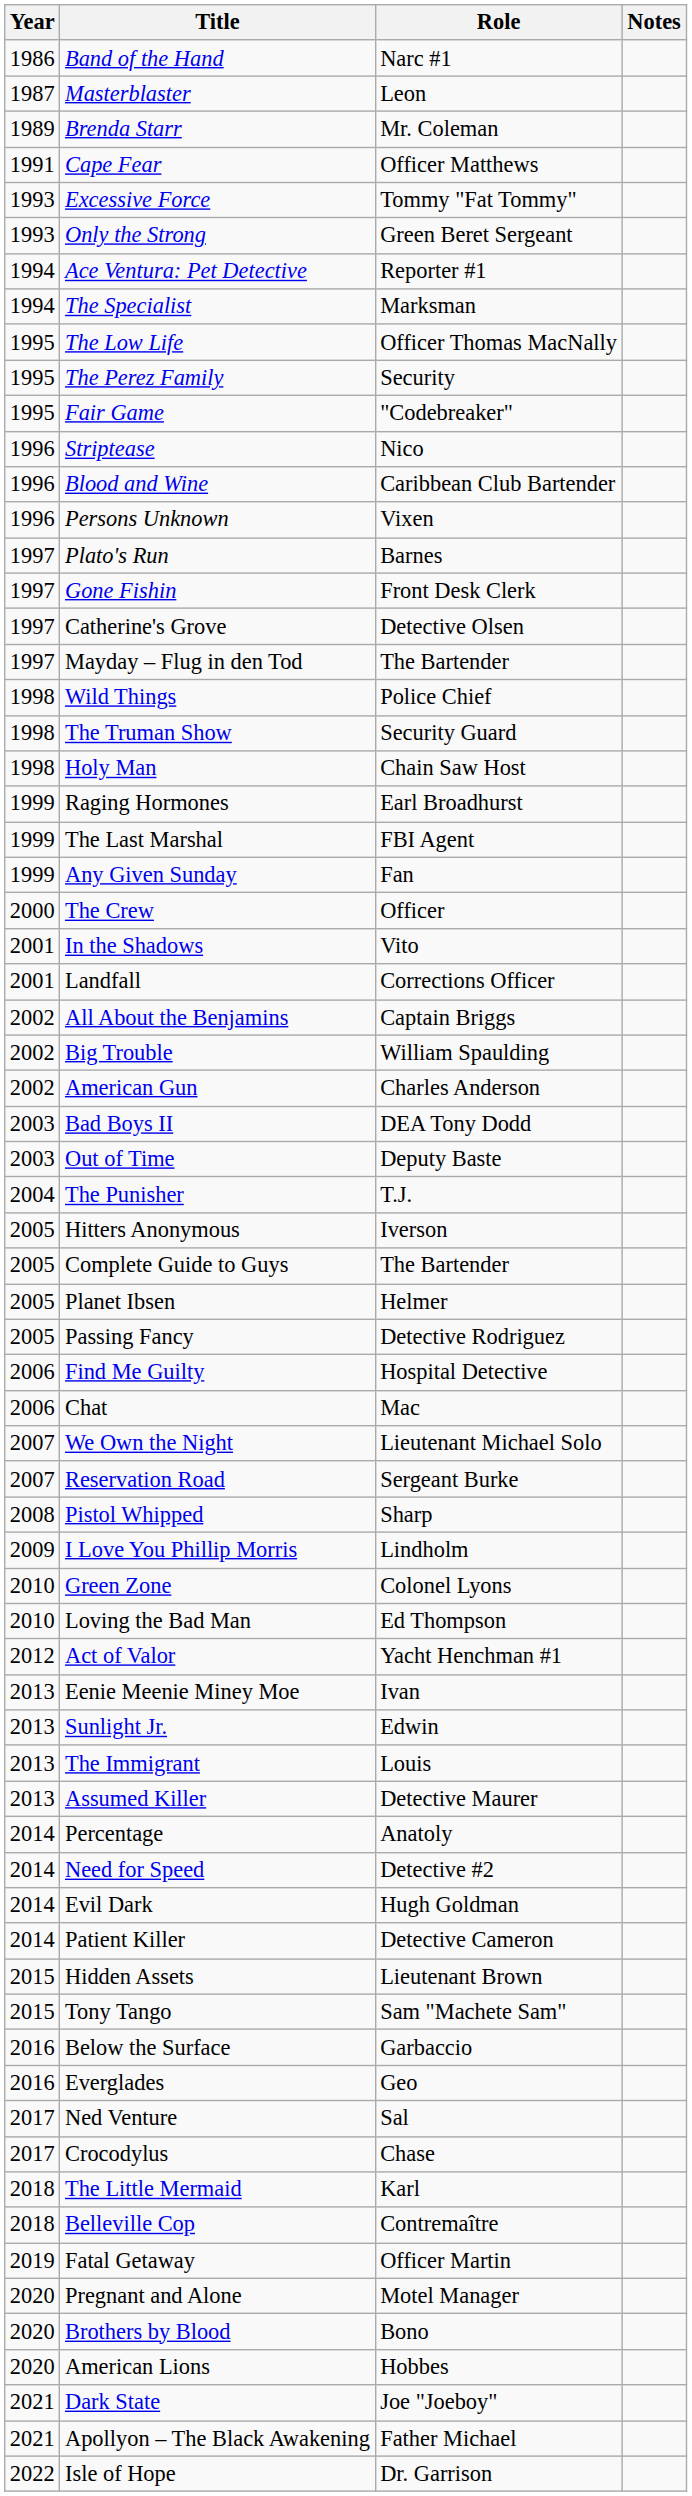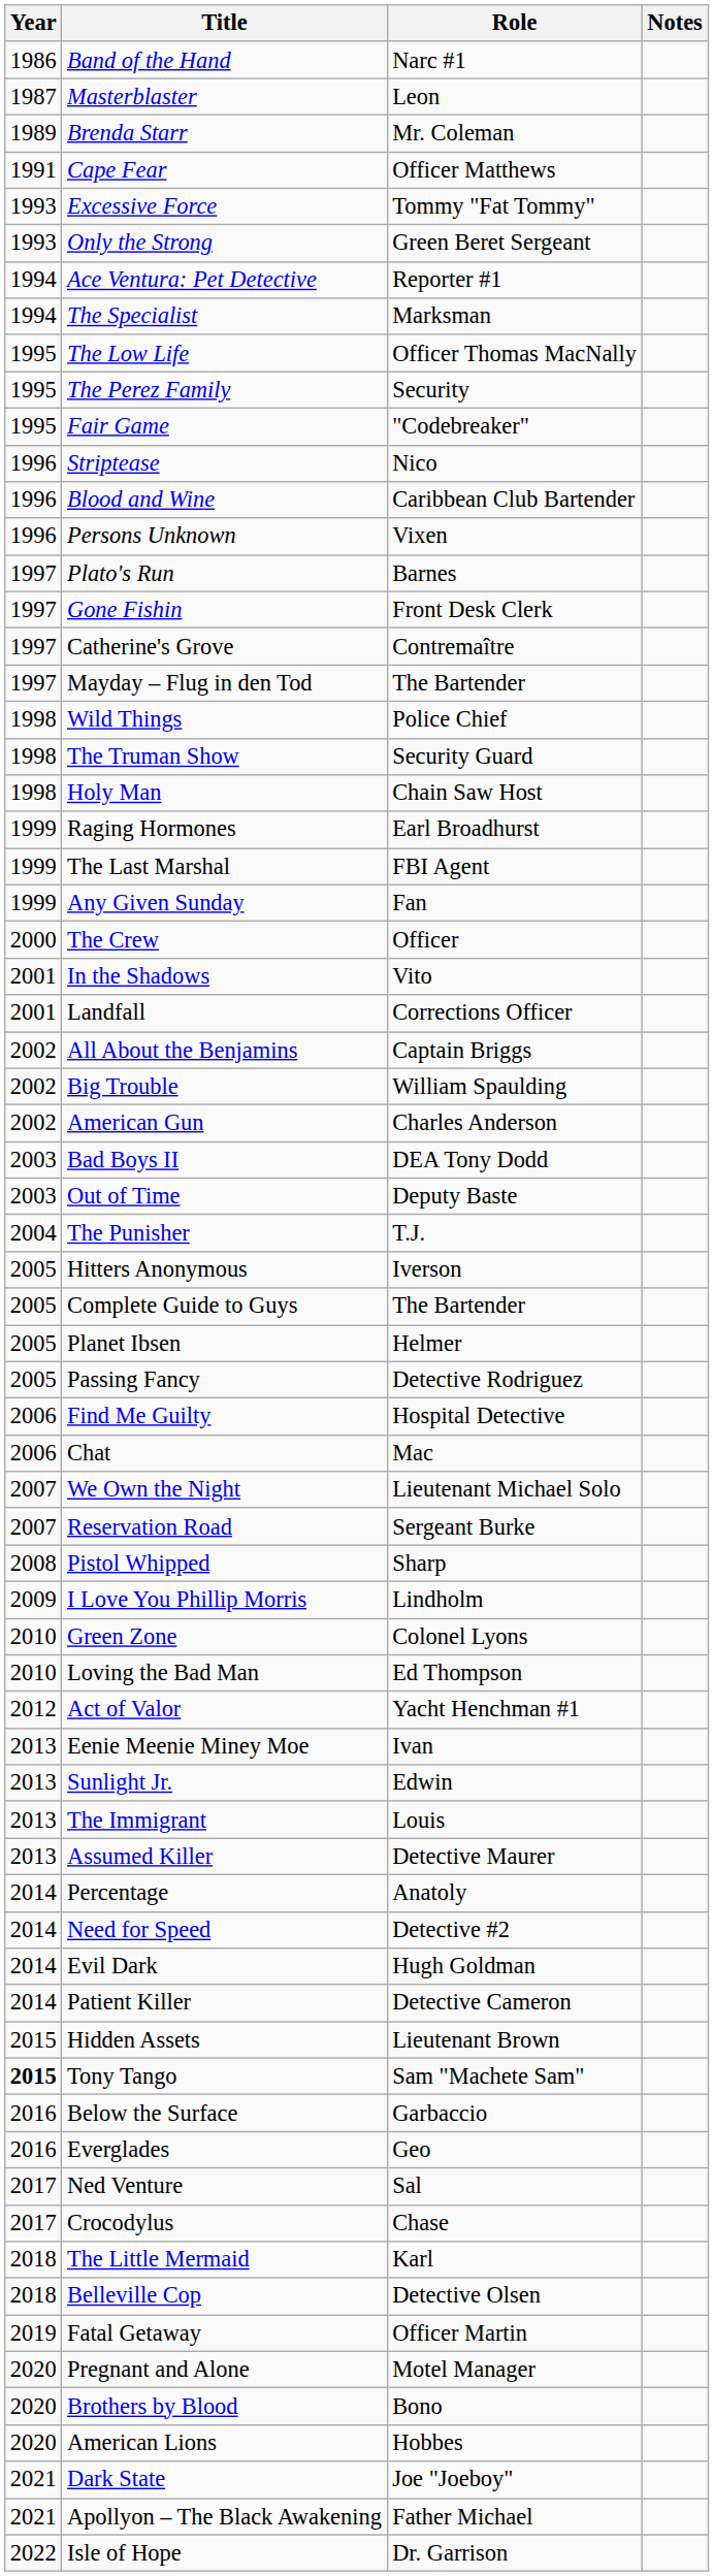Catherine's Grove | Role: Detective Olsen -> Contremaître
Tony Tango | Year: normal -> bold
Belleville Cop | Role: Contremaître -> Detective Olsen
